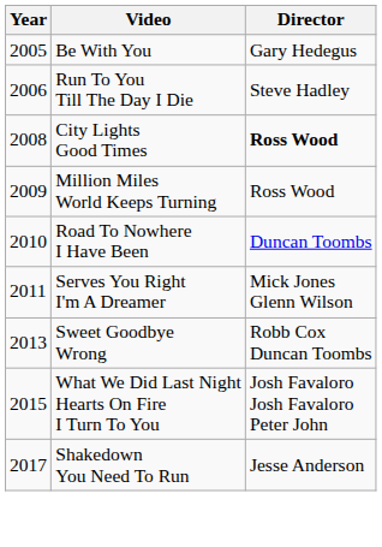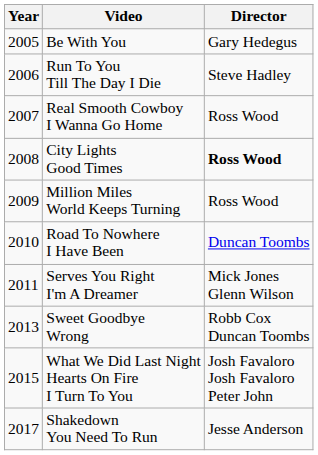+ row: 2007 | Real Smooth Cowboy I Wanna Go Home | Ross Wood
